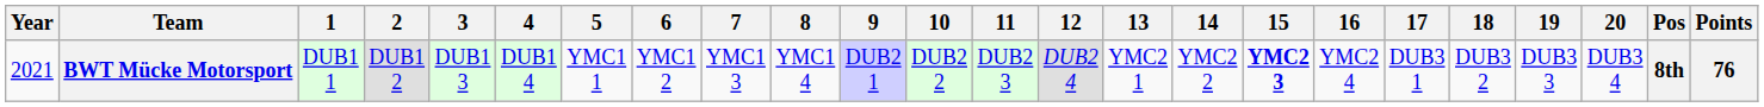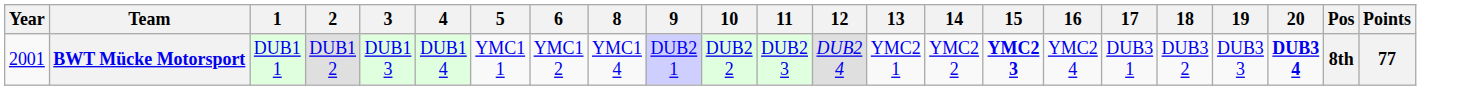- column: 7 | YMC1 3
BWT Mücke Motorsport | Year: 2021 -> 2001
BWT Mücke Motorsport | 20: normal -> bold
BWT Mücke Motorsport | Points: 76 -> 77
